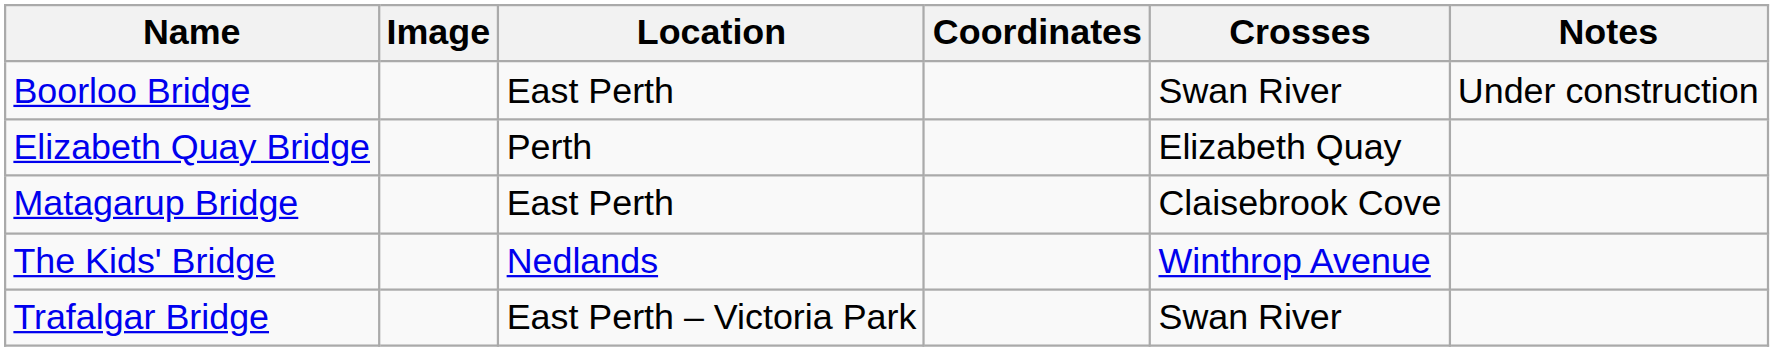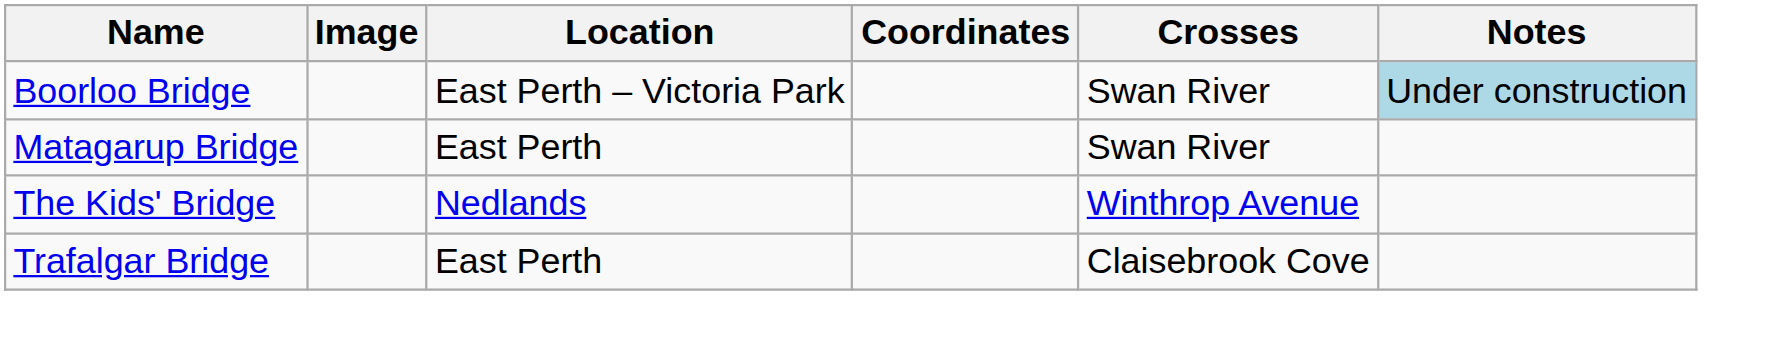Boorloo Bridge | Location: East Perth -> East Perth – Victoria Park
Boorloo Bridge | Notes: no background -> lightblue background
- row: Elizabeth Quay Bridge | Perth | Elizabeth Quay
Matagarup Bridge | Crosses: Claisebrook Cove -> Swan River
Trafalgar Bridge | Location: East Perth – Victoria Park -> East Perth
Trafalgar Bridge | Crosses: Swan River -> Claisebrook Cove
